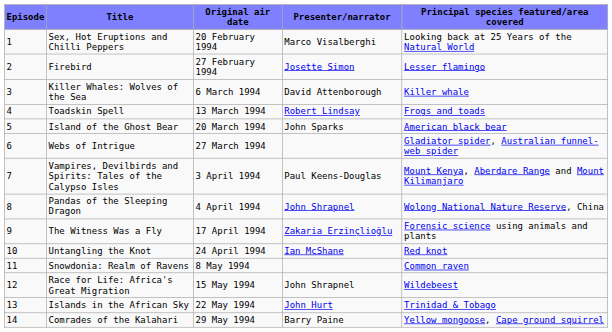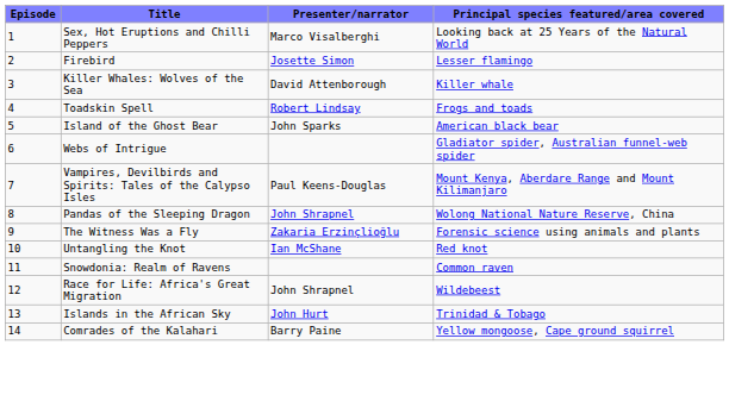- column: Original air date | 20 February 1994 | 27 February 1994 | 6 March 1994 | 13 March 1994 | 20 March 1994 | 27 March 1994 | 3 April 1994 | 4 April 1994 | 17 April 1994 | 24 April 1994 | 8 May 1994 | 15 May 1994 | 22 May 1994 | 29 May 1994
